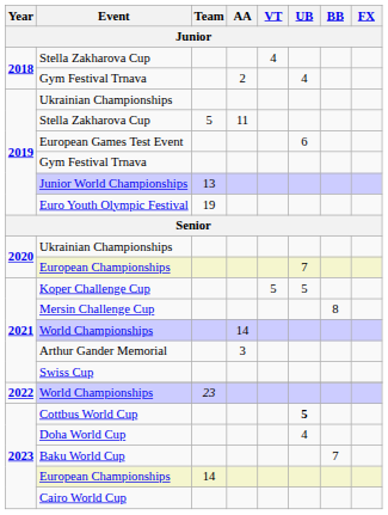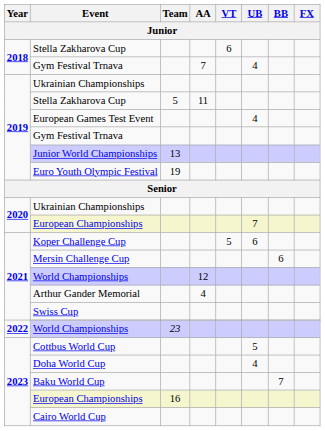2018 / Stella Zakharova Cup | VT: 4 -> 6
2018 / Gym Festival Trnava | AA: 2 -> 7
European Games Test Event | UB: 6 -> 4
Koper Challenge Cup | UB: 5 -> 6
Mersin Challenge Cup | BB: 8 -> 6
2021 / World Championships | AA: 14 -> 12
Arthur Gander Memorial | AA: 3 -> 4
Cottbus World Cup | UB: bold -> normal
2023 / European Championships | Team: 14 -> 16
